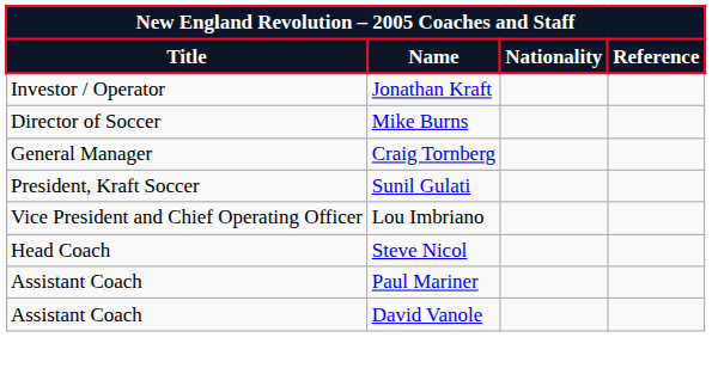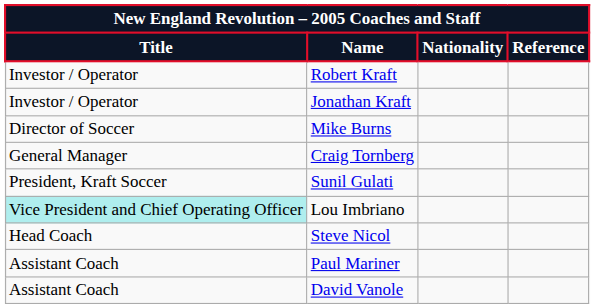+ row: Investor / Operator | Robert Kraft
Lou Imbriano | Title: no background -> paleturquoise background
